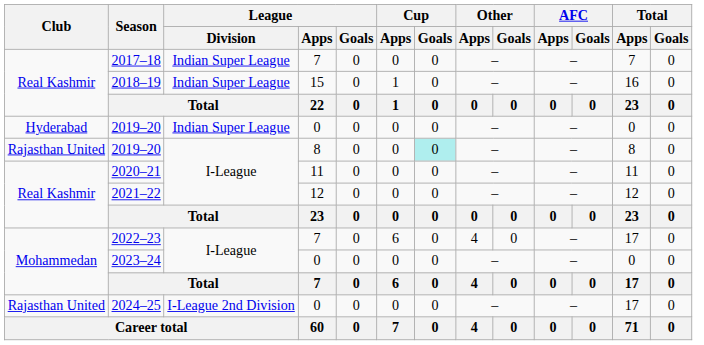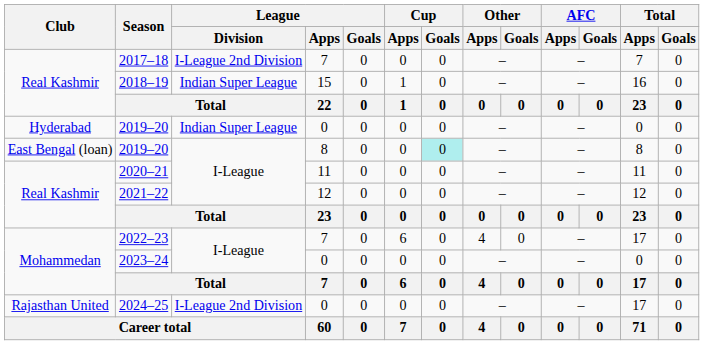2017–18 | League / Division: Indian Super League -> I-League 2nd Division
2019–20 / 8 | Club: Rajasthan United -> East Bengal (loan)
